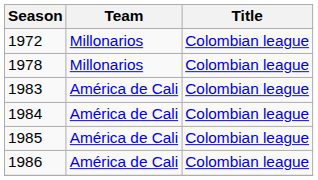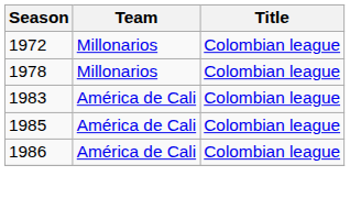- row: 1984 | América de Cali | Colombian league
